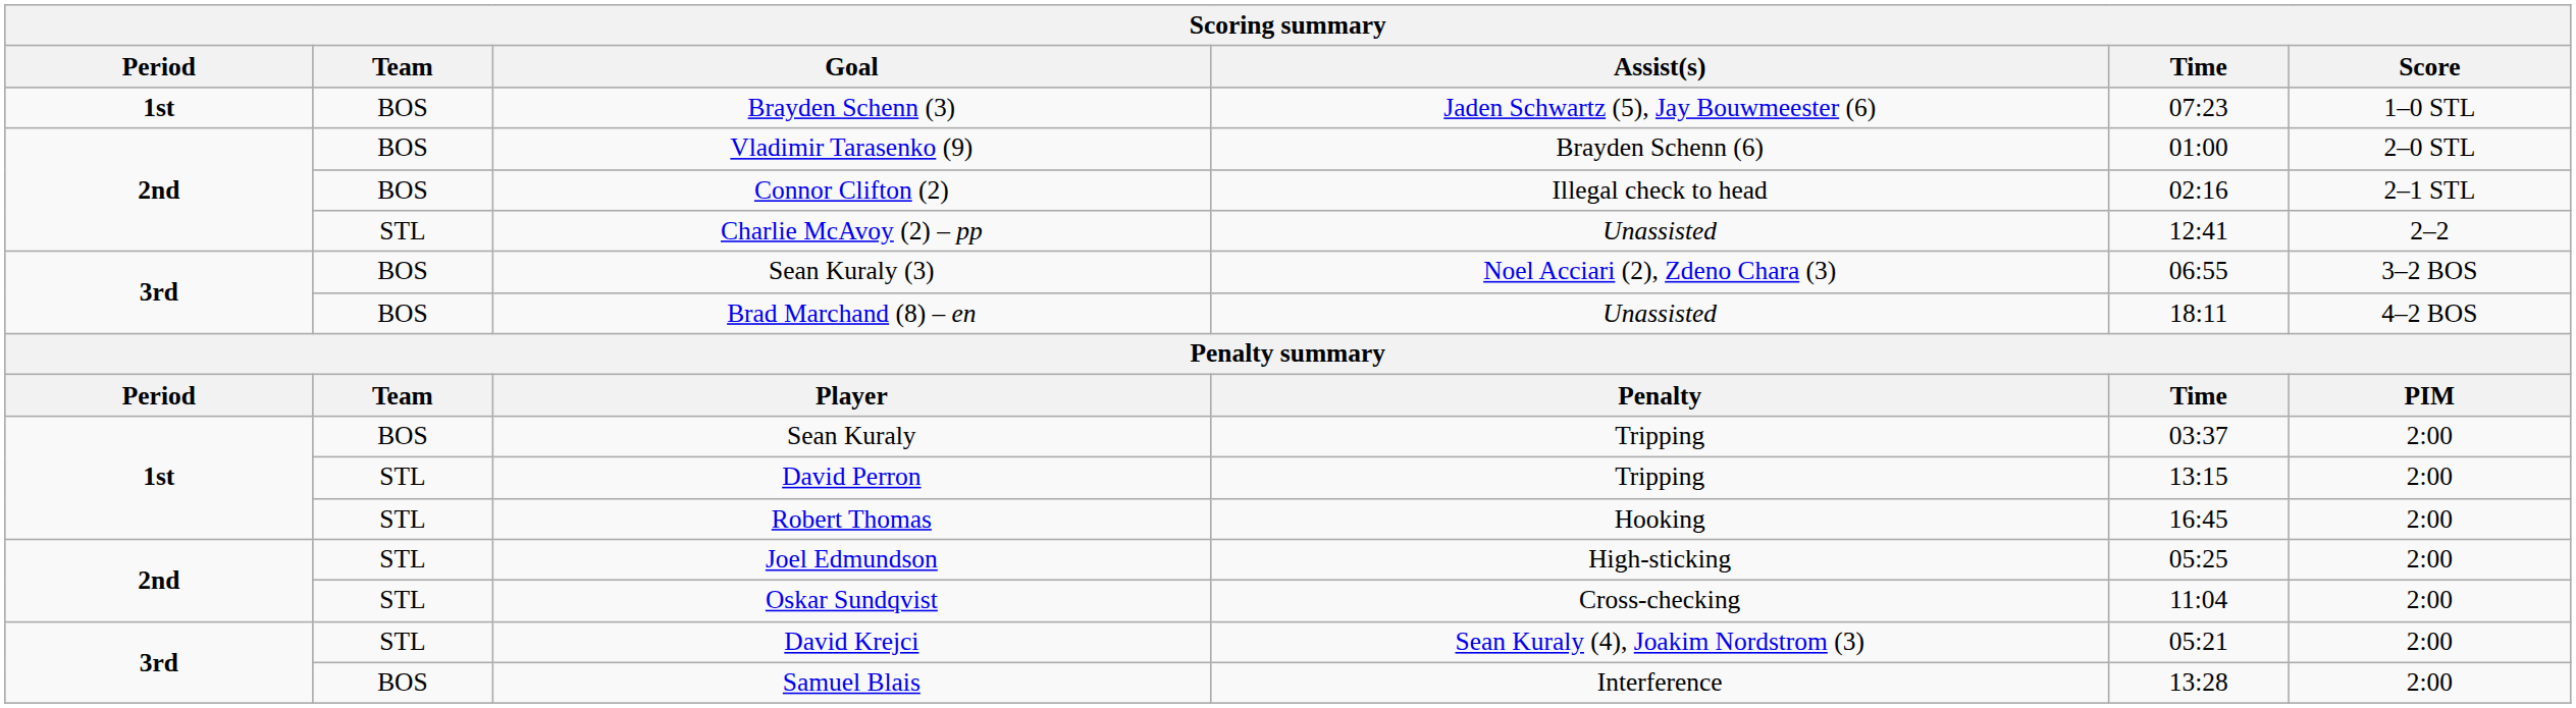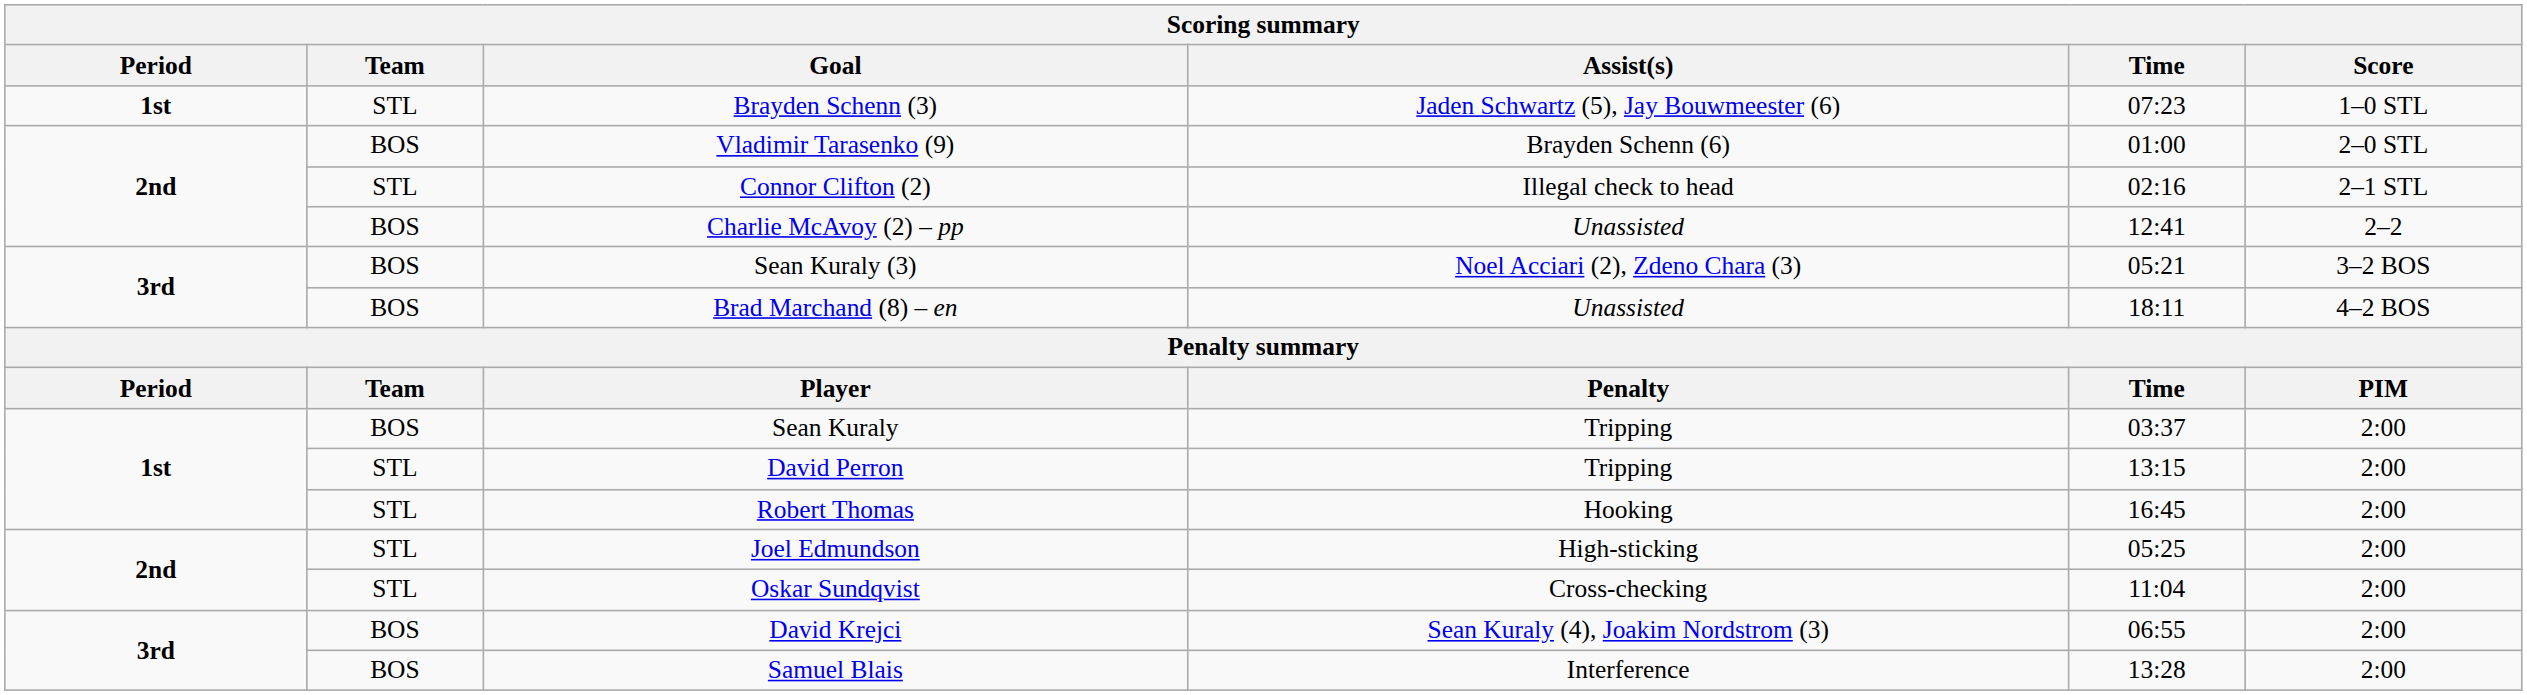Brayden Schenn (3) | Team: BOS -> STL
Connor Clifton (2) | Team: BOS -> STL
Charlie McAvoy (2) – pp | Team: STL -> BOS
Sean Kuraly (3) | Time: 06:55 -> 05:21
David Krejci | Team: STL -> BOS
David Krejci | Time: 05:21 -> 06:55
